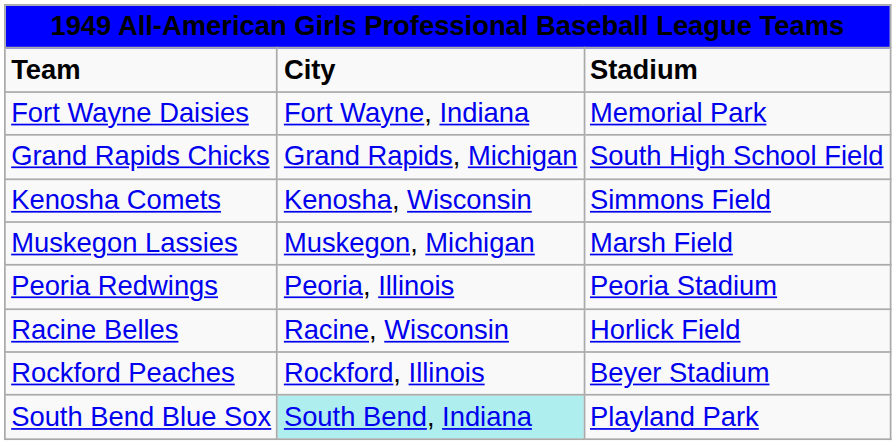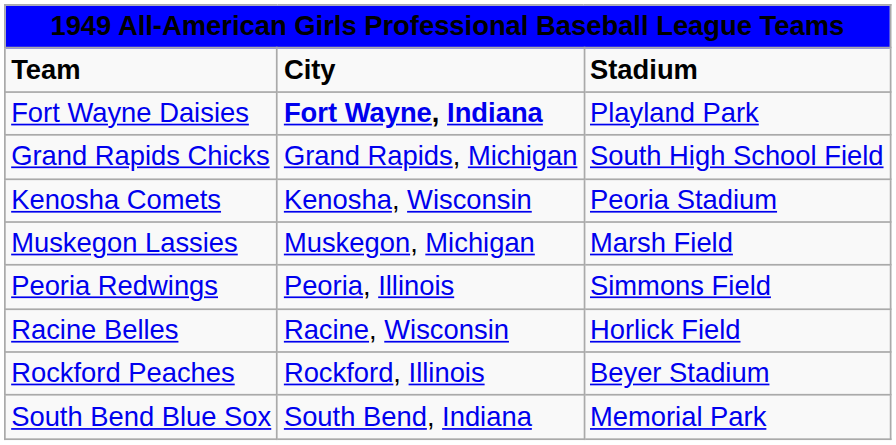Fort Wayne Daisies | column 2: normal -> bold
Fort Wayne Daisies | column 3: Memorial Park -> Playland Park
Kenosha Comets | column 3: Simmons Field -> Peoria Stadium
Peoria Redwings | column 3: Peoria Stadium -> Simmons Field
South Bend Blue Sox | column 2: paleturquoise background -> no background
South Bend Blue Sox | column 3: Playland Park -> Memorial Park
